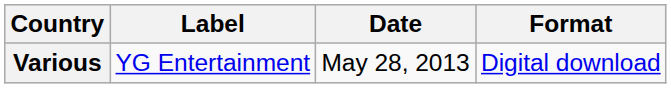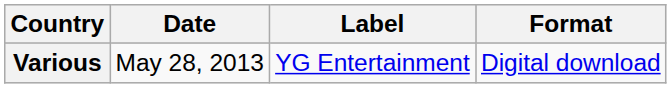columns swapped: Date <-> Label
